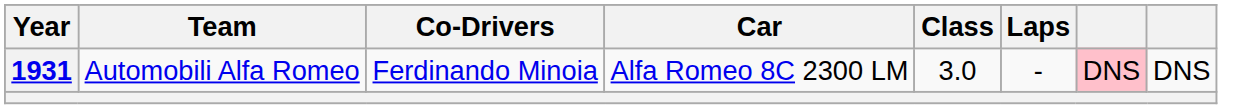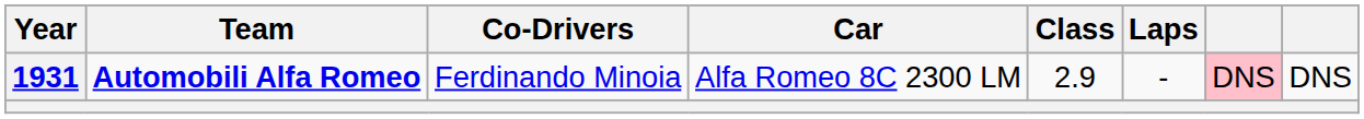1931 | Team: normal -> bold
1931 | Class: 3.0 -> 2.9
